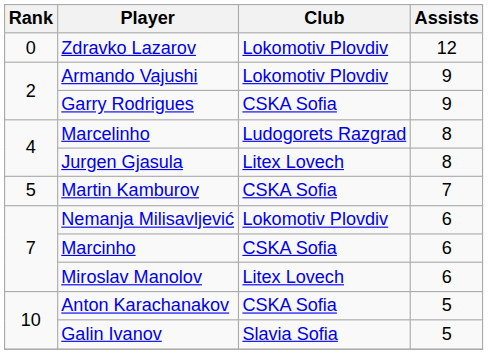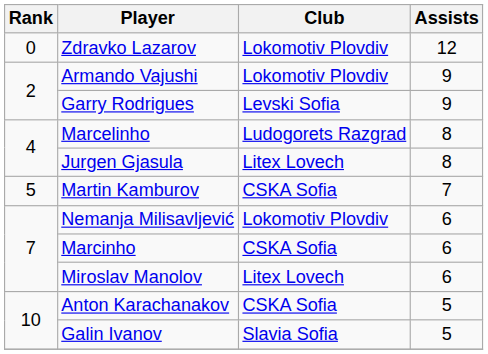Garry Rodrigues | Club: CSKA Sofia -> Levski Sofia
